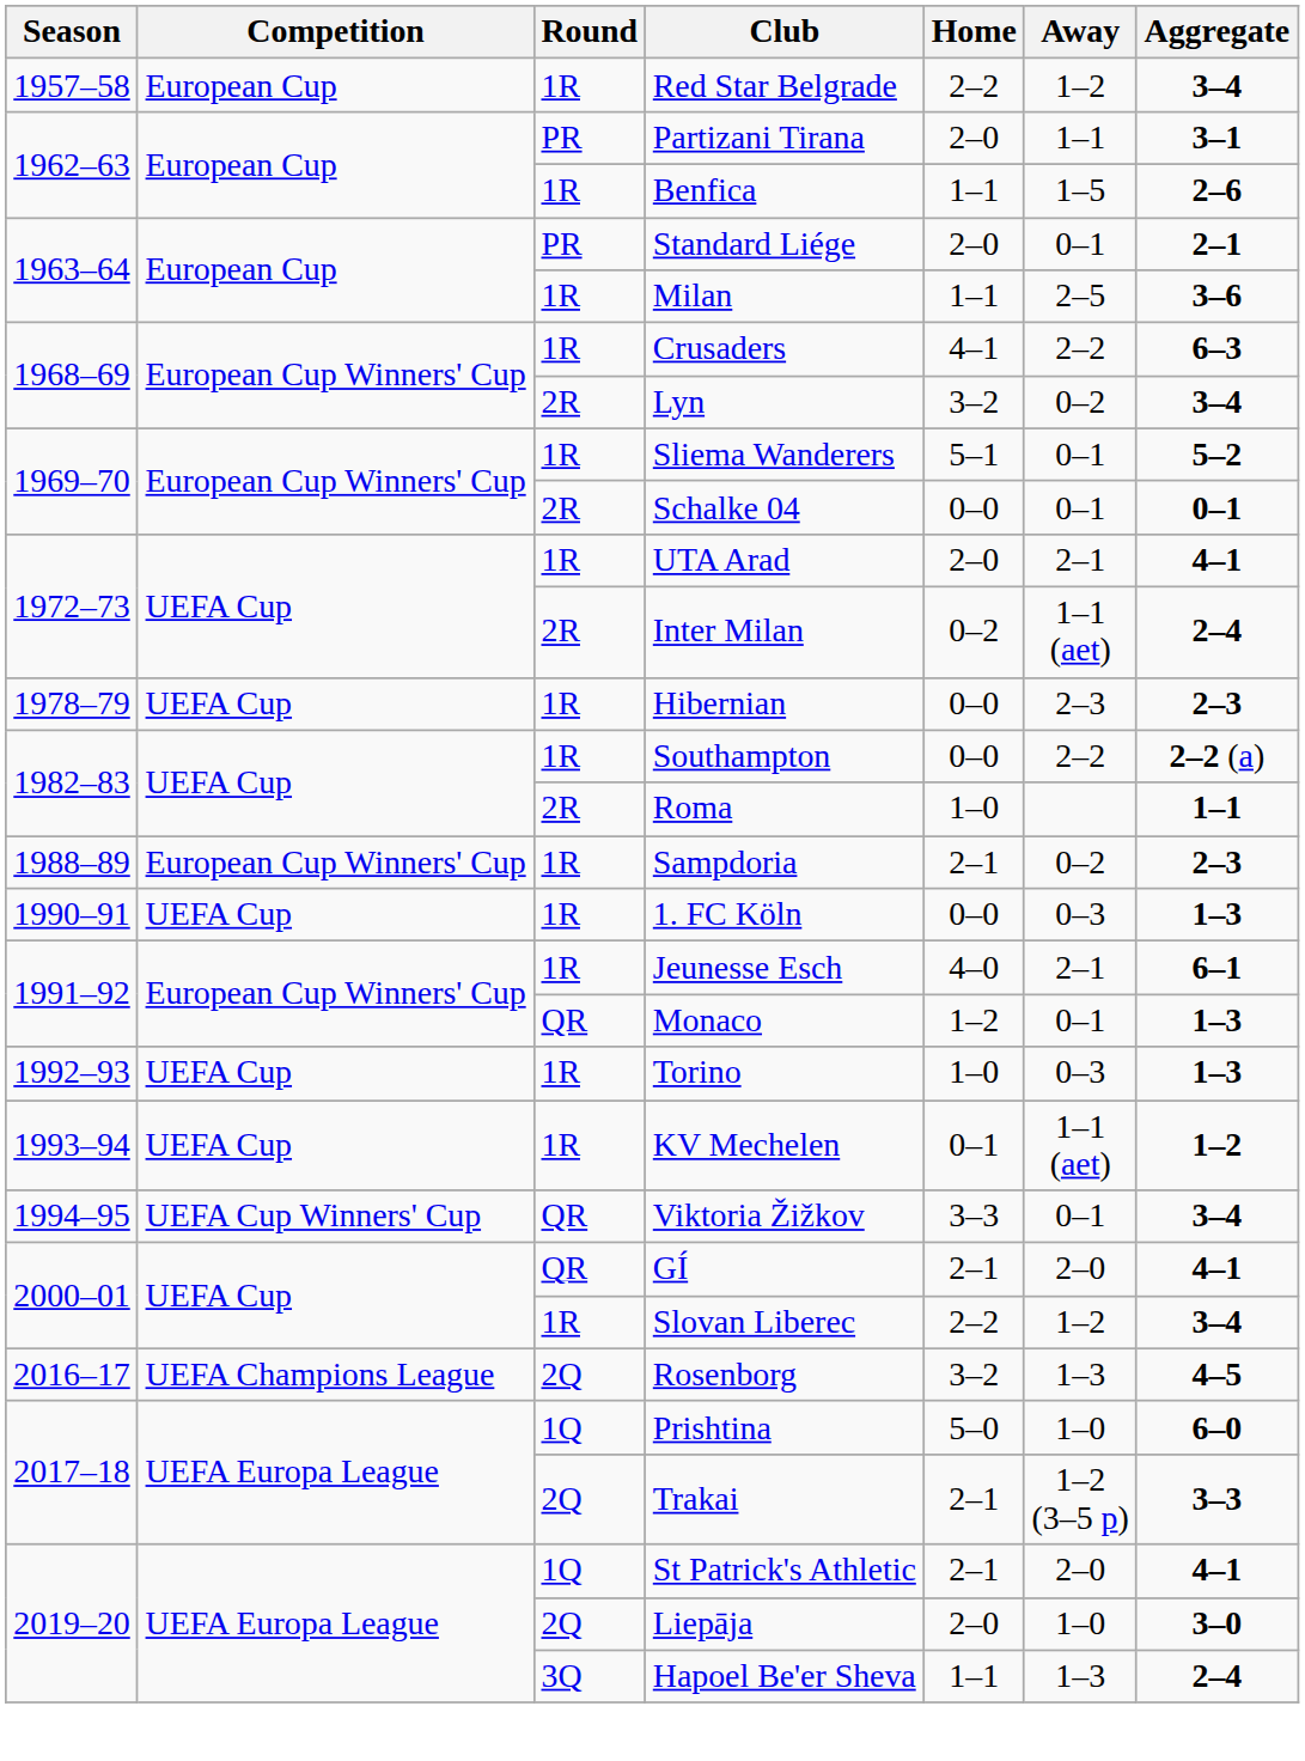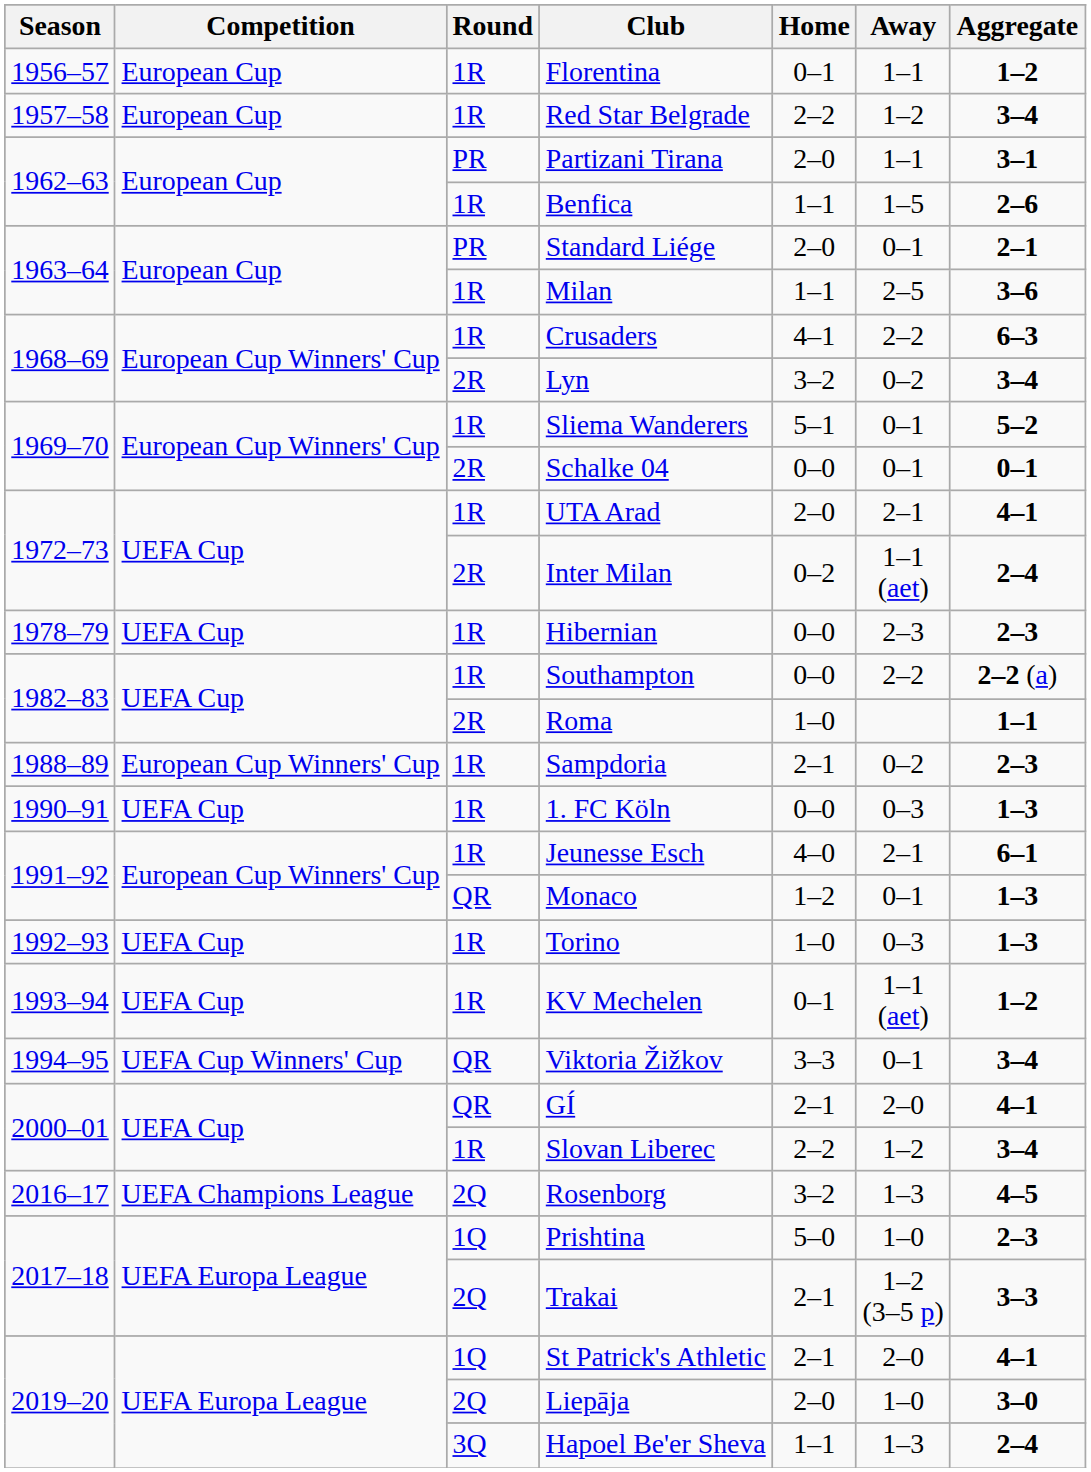+ row: 1956–57 | European Cup | 1R | Florentina | 0–1 | 1–1 | 1–2
Prishtina | Aggregate: 6–0 -> 2–3
